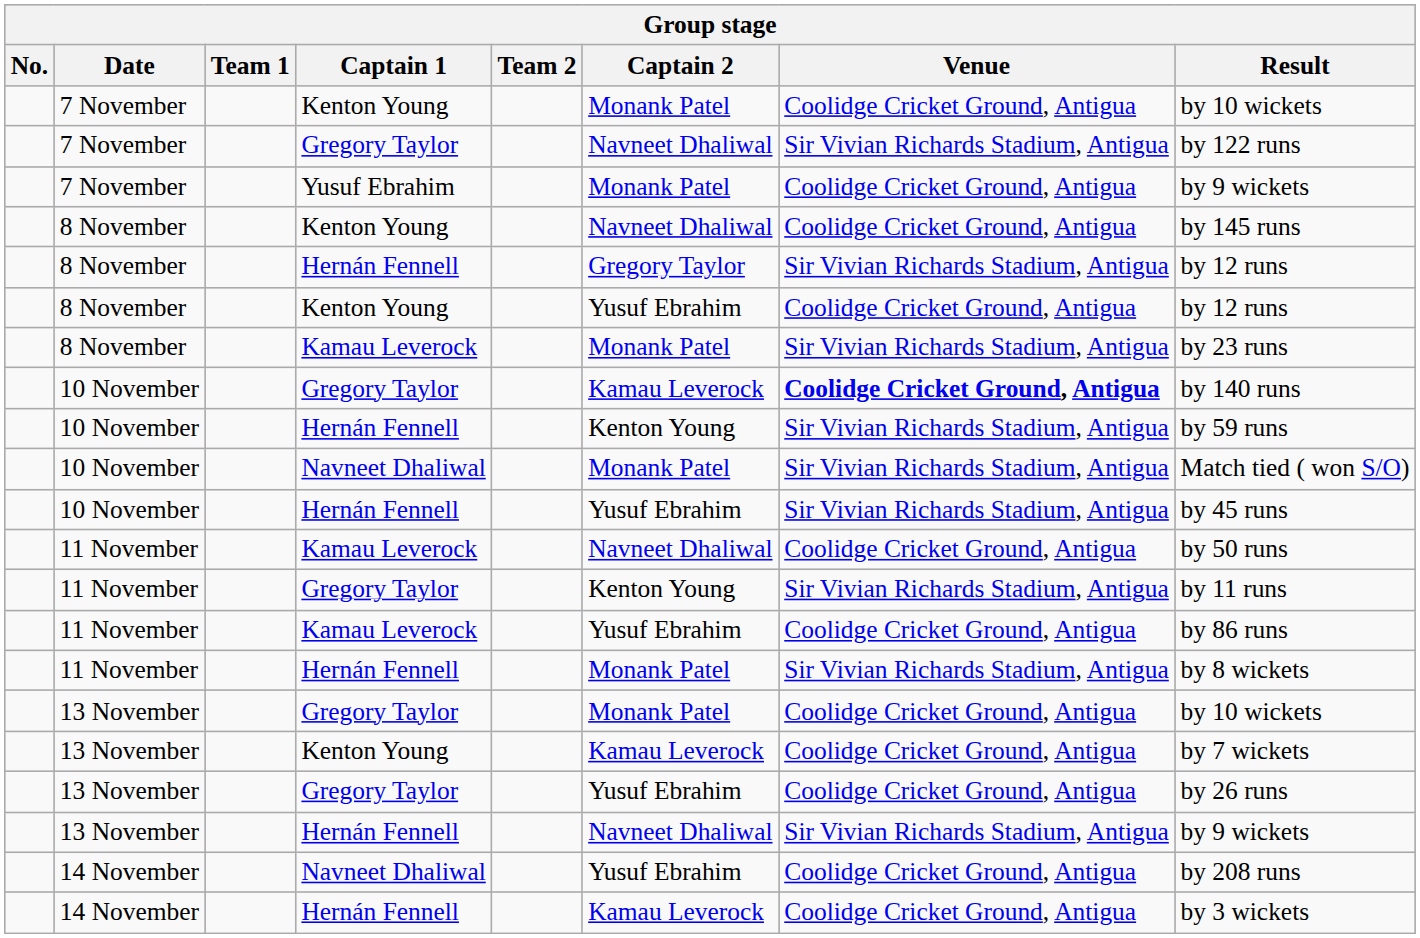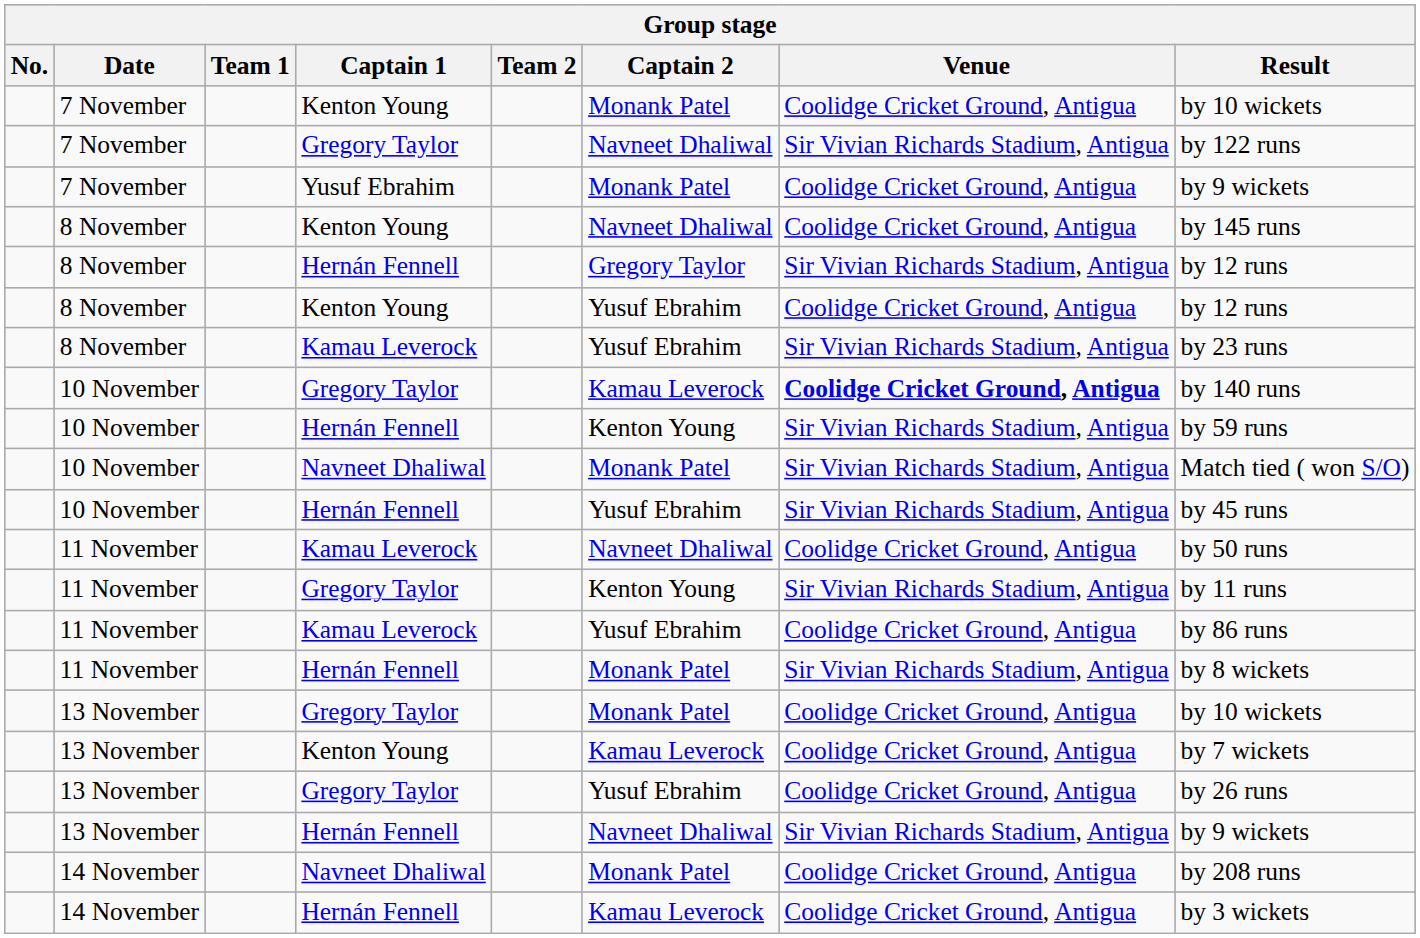8 November / Kamau Leverock | Captain 2: Monank Patel -> Yusuf Ebrahim
14 November / Navneet Dhaliwal | Captain 2: Yusuf Ebrahim -> Monank Patel
